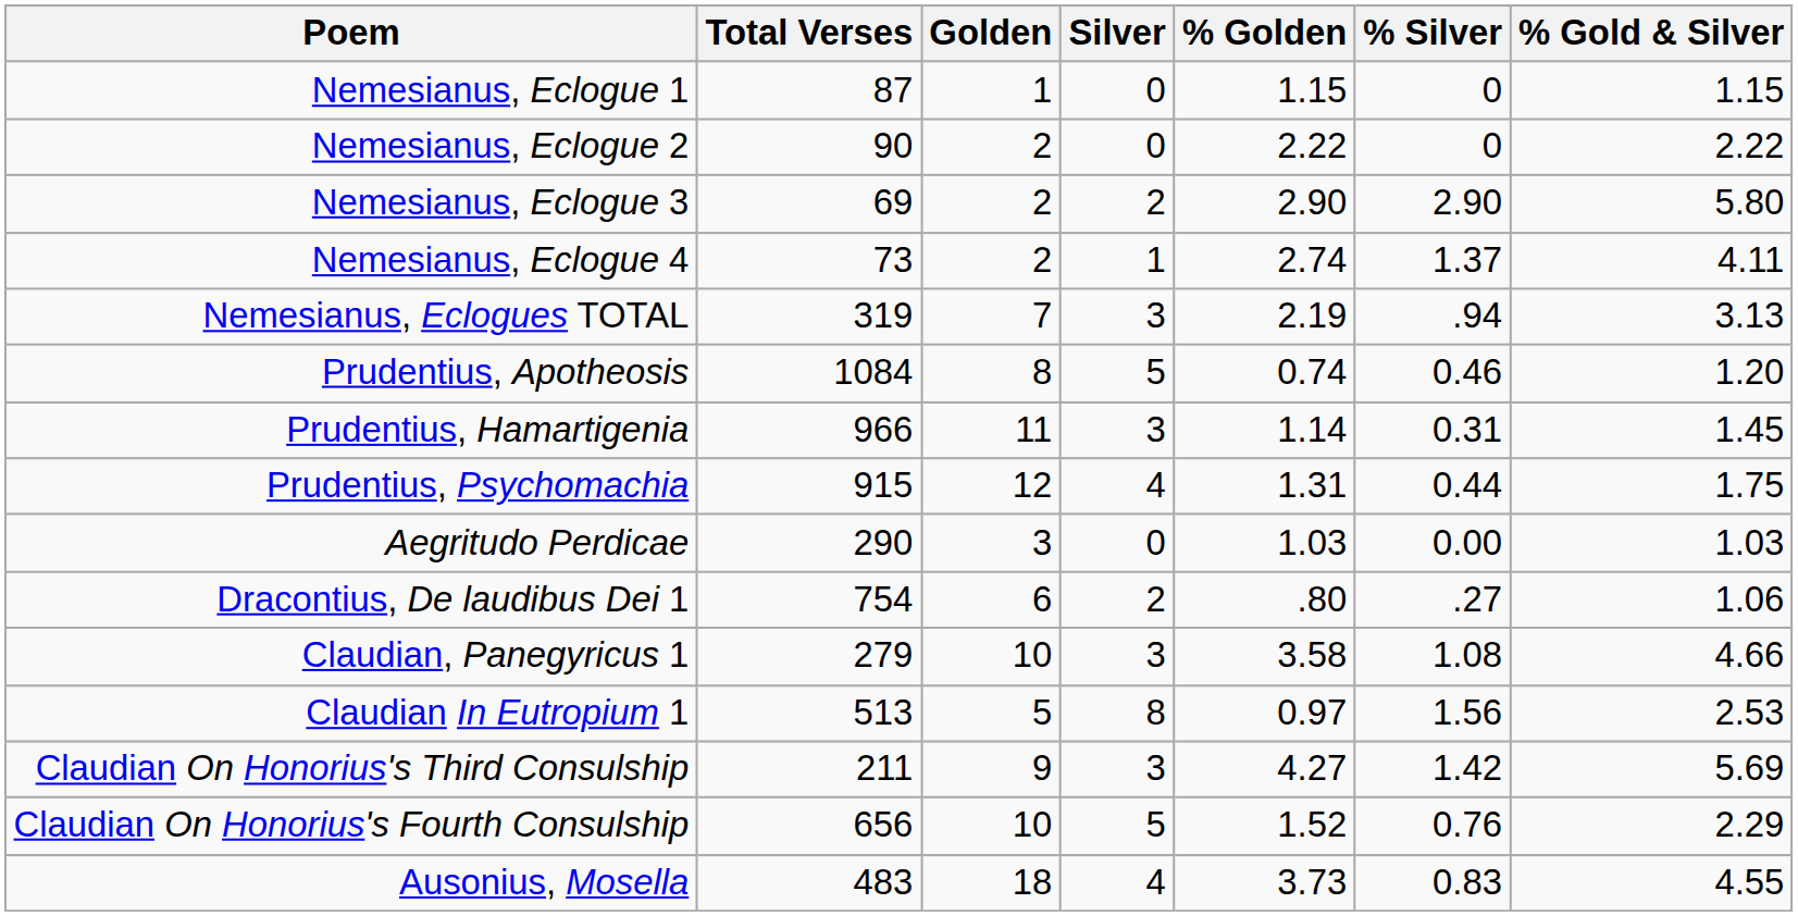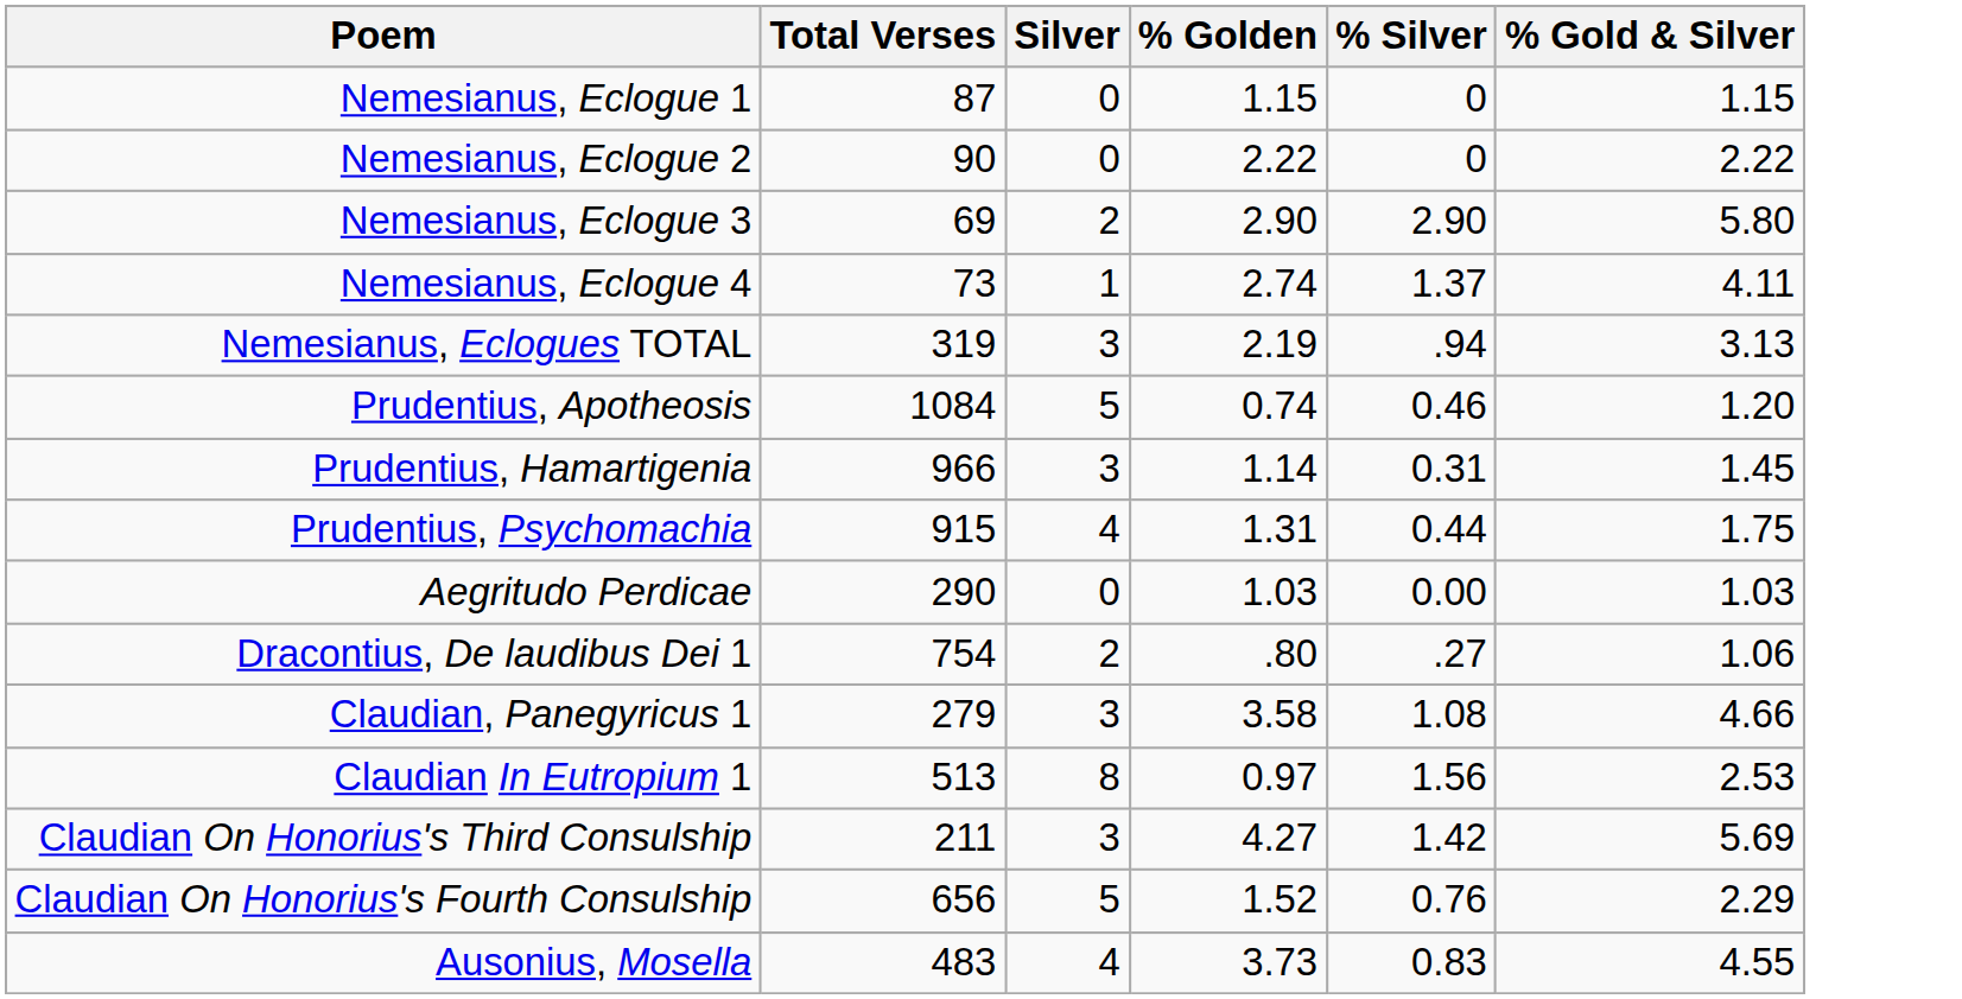- column: Golden | 1 | 2 | 2 | 2 | 7 | 8 | 11 | 12 | 3 | 6 | 10 | 5 | 9 | 10 | 18
